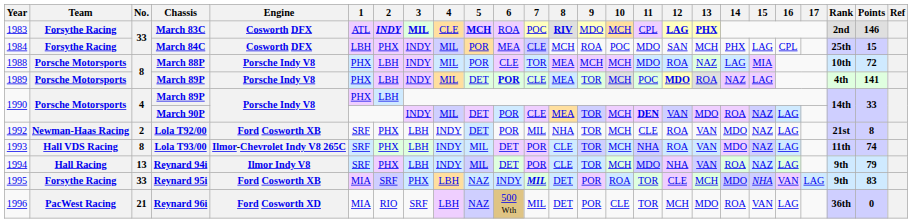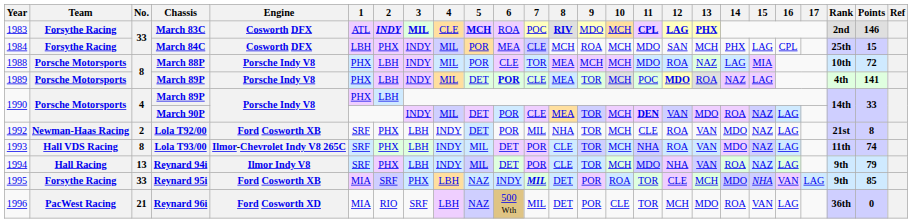March 83C | 11: normal -> bold
March 84C | 10: POC -> MCH
Reynard 95i | Points: 83 -> 85
